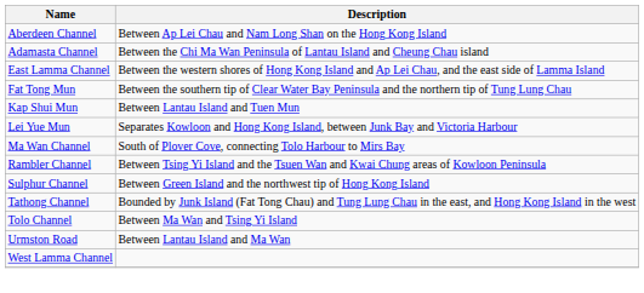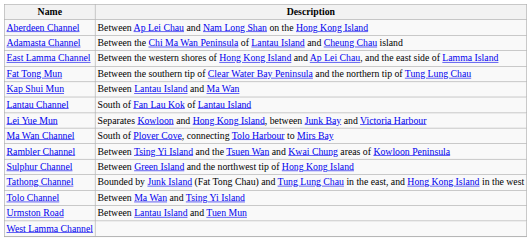Kap Shui Mun | Description: Between Lantau Island and Tuen Mun -> Between Lantau Island and Ma Wan
+ row: Lantau Channel | South of Fan Lau Kok of Lantau Island
Urmston Road | Description: Between Lantau Island and Ma Wan -> Between Lantau Island and Tuen Mun
